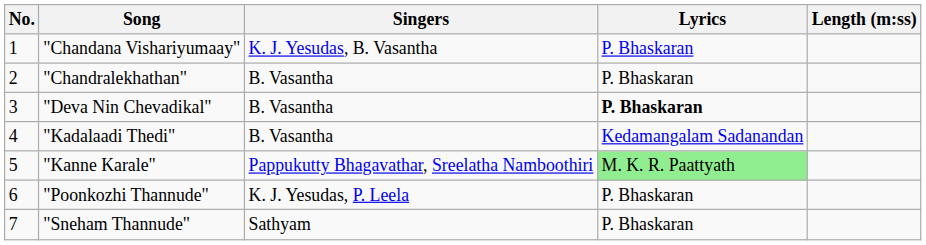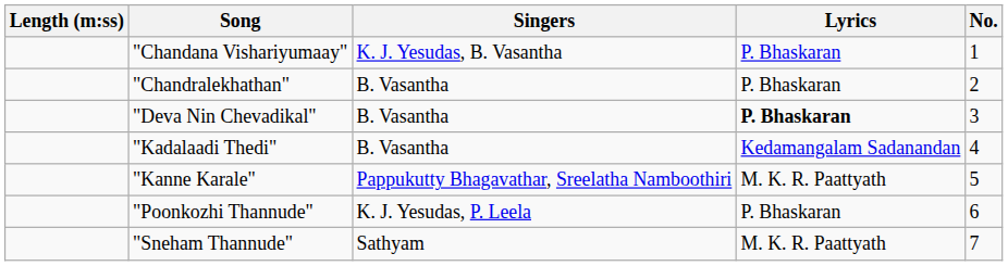columns swapped: No. <-> Length (m:ss)
"Kanne Karale" | Lyrics: lightgreen background -> no background
"Sneham Thannude" | Lyrics: P. Bhaskaran -> M. K. R. Paattyath
